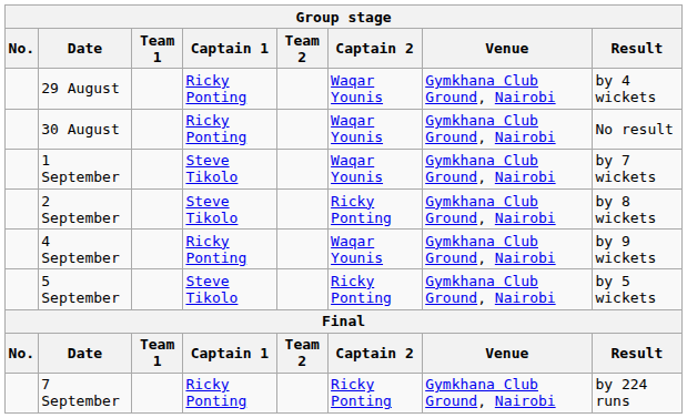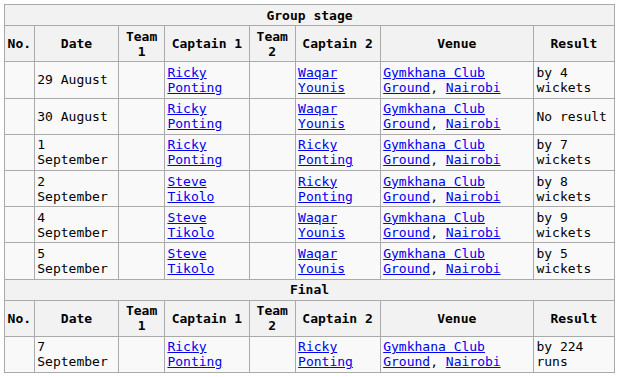1 September | Captain 1: Steve Tikolo -> Ricky Ponting
1 September | Captain 2: Waqar Younis -> Ricky Ponting
4 September | Captain 1: Ricky Ponting -> Steve Tikolo
5 September | Captain 2: Ricky Ponting -> Waqar Younis
